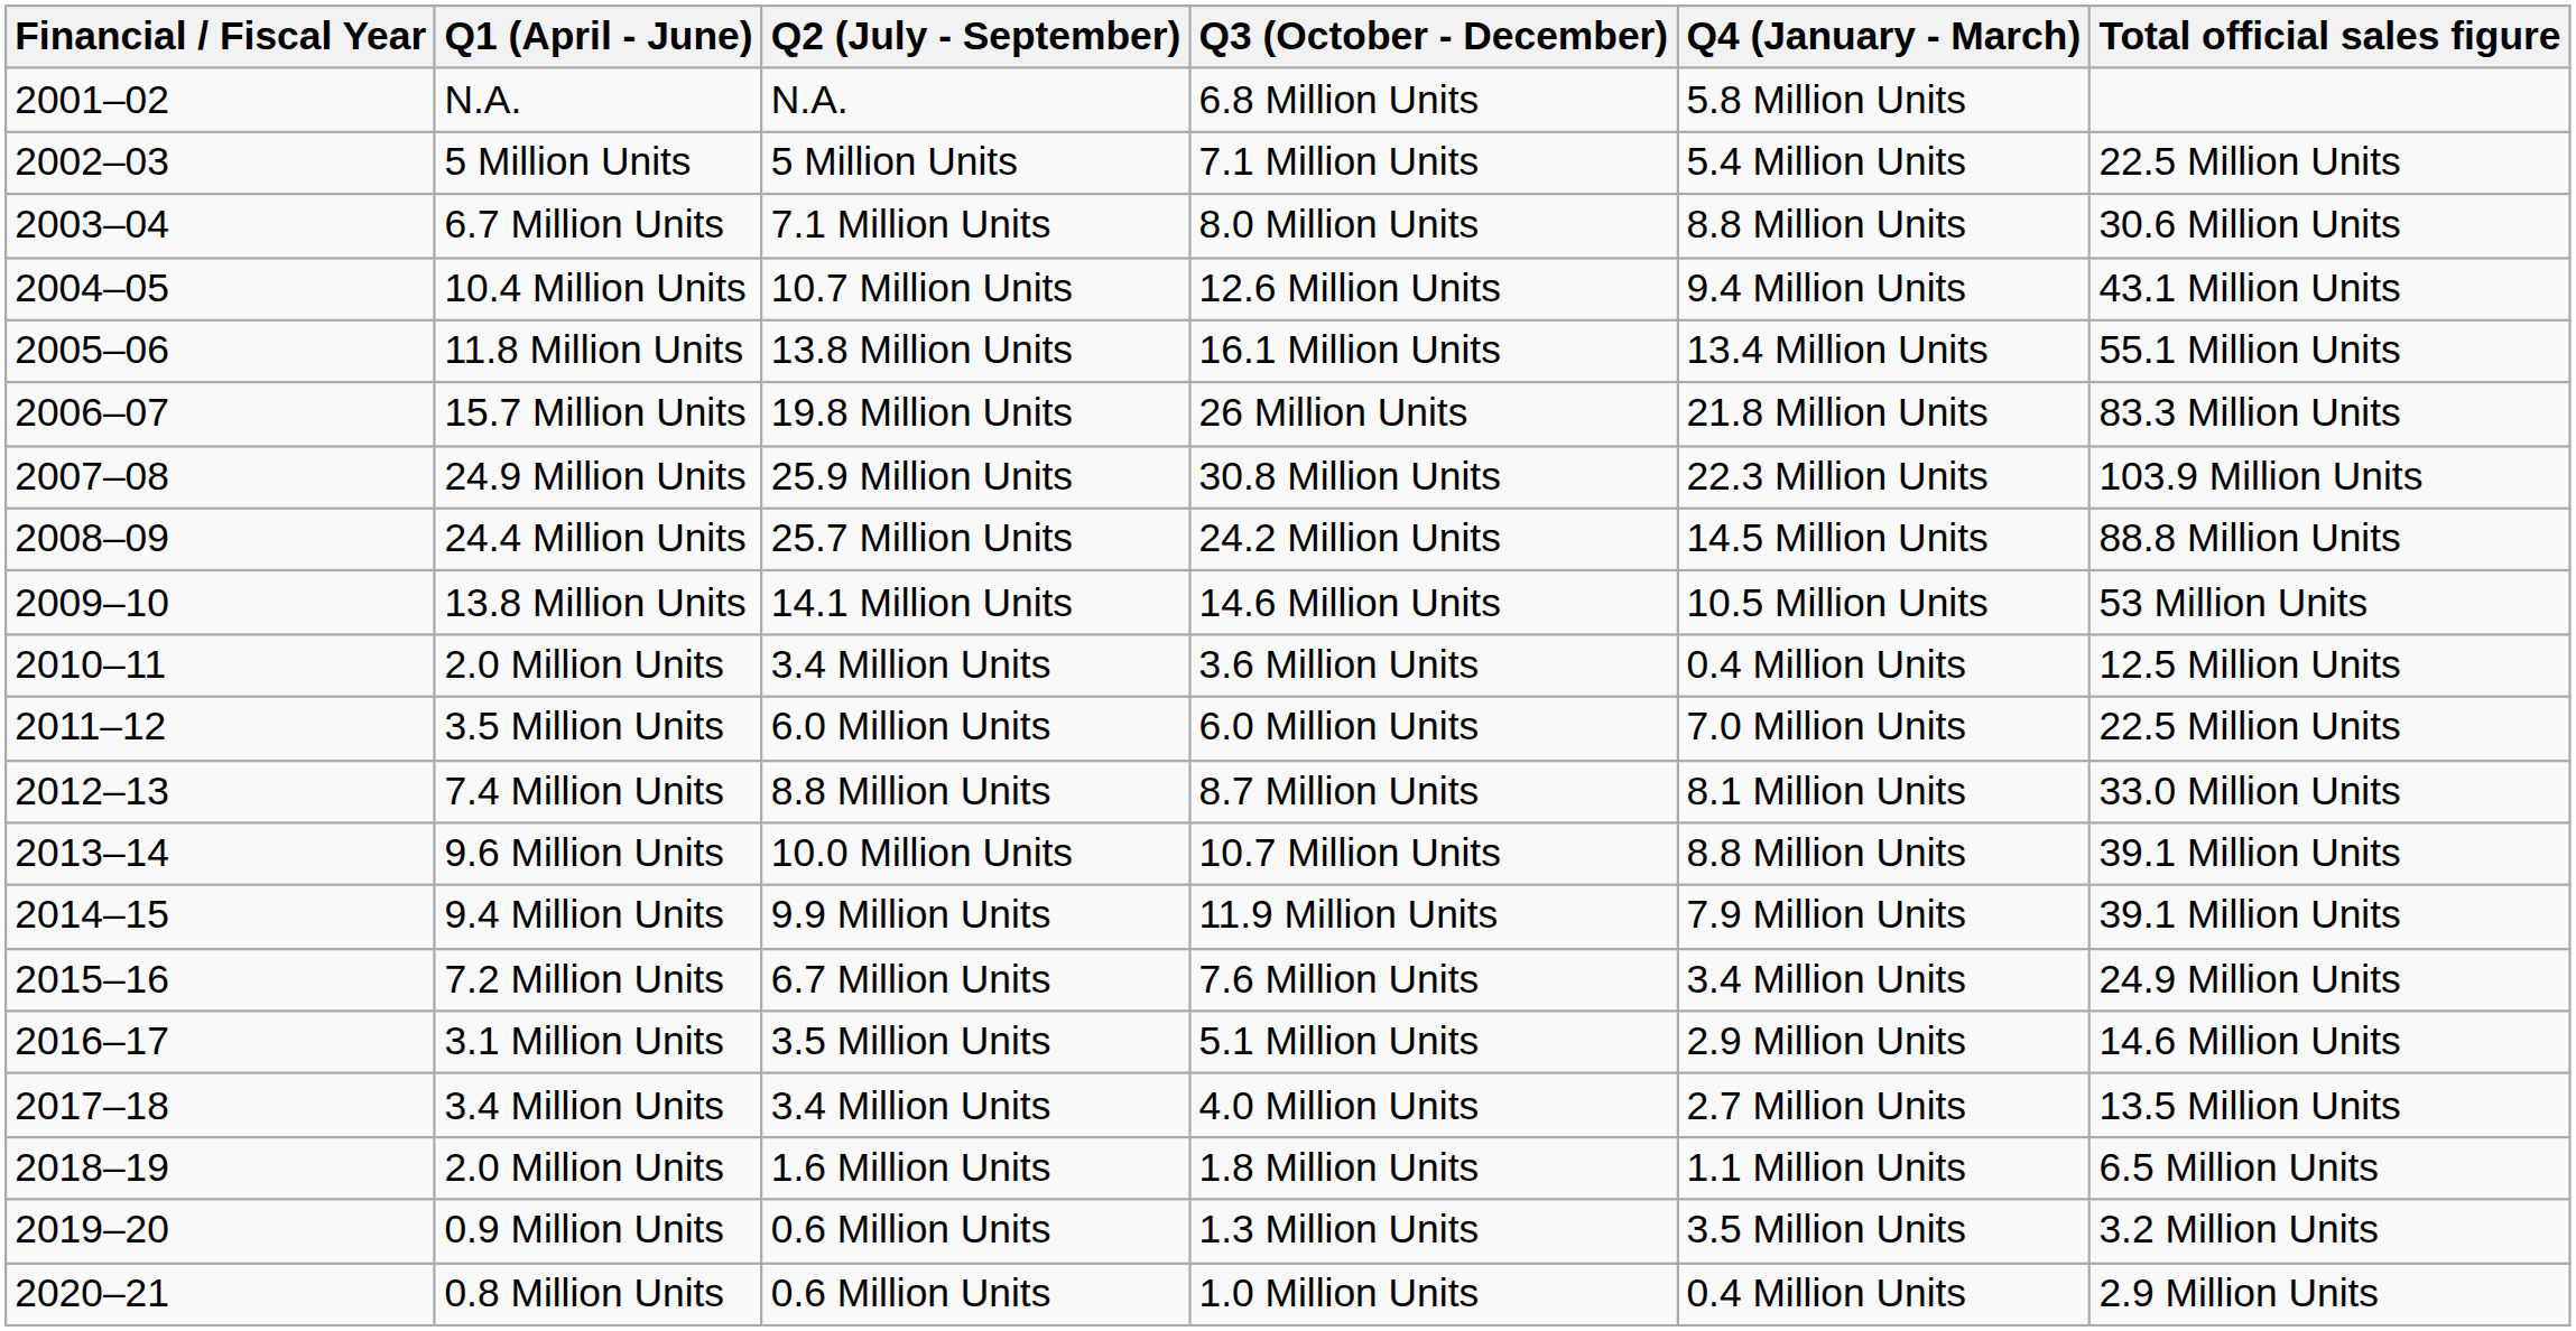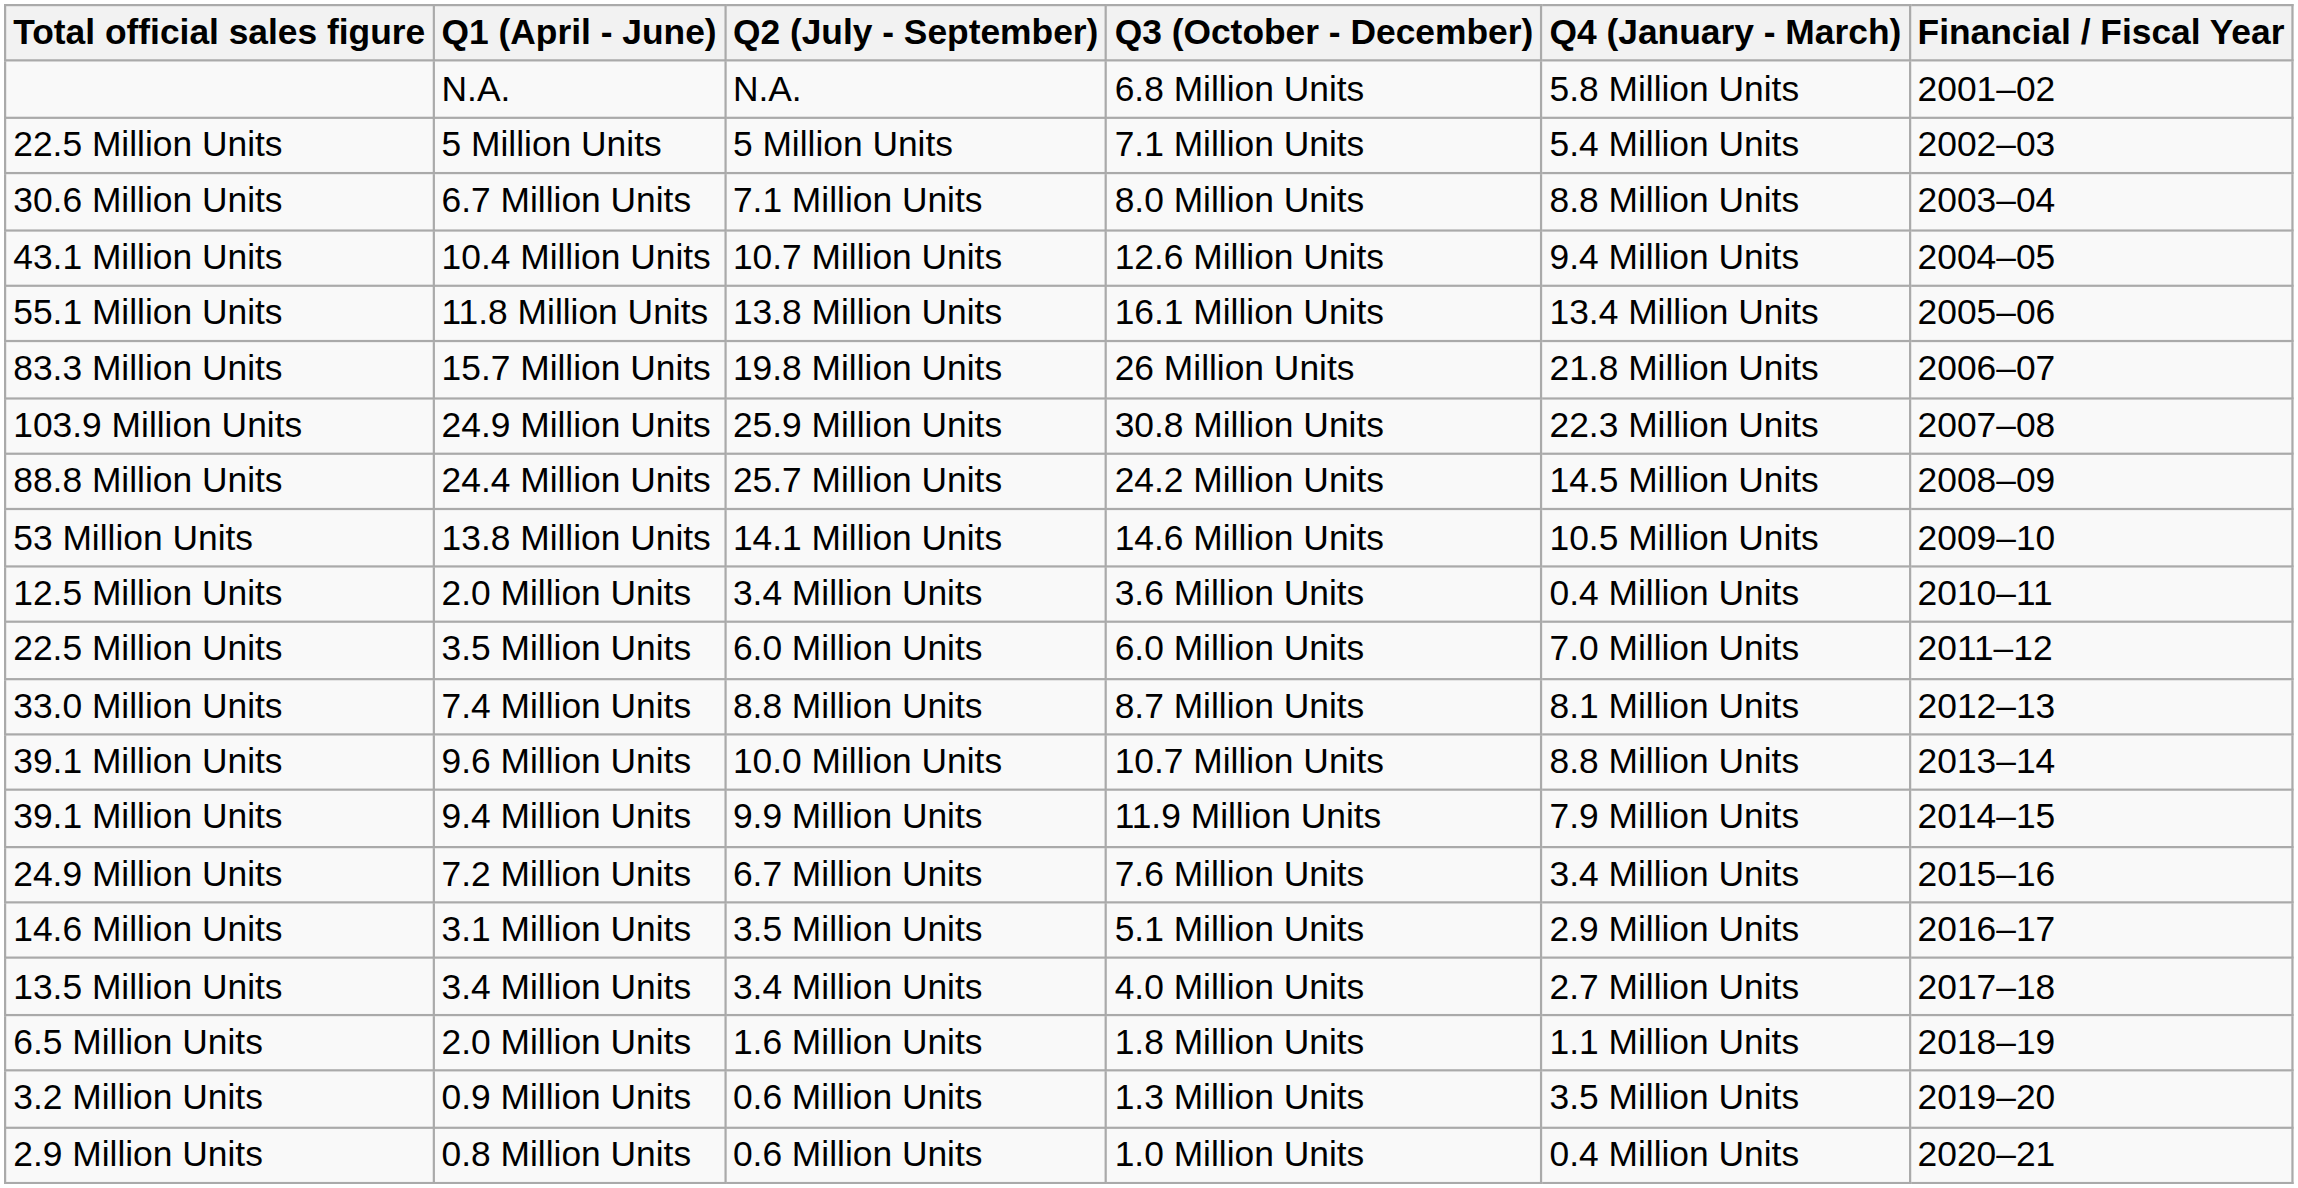columns swapped: Financial / Fiscal Year <-> Total official sales figure
